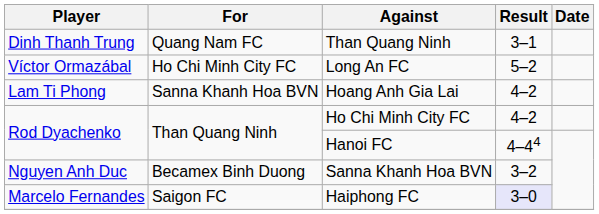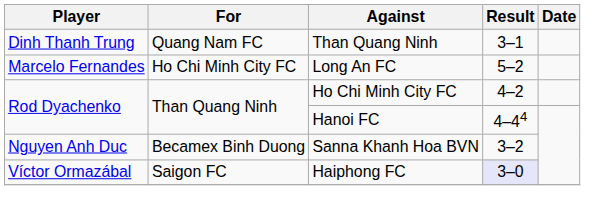Long An FC | Player: Víctor Ormazábal -> Marcelo Fernandes
- row: Lam Ti Phong | Sanna Khanh Hoa BVN | Hoang Anh Gia Lai | 4–2
Haiphong FC | Player: Marcelo Fernandes -> Víctor Ormazábal
